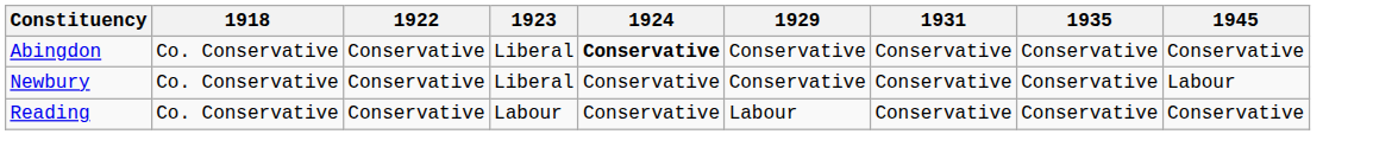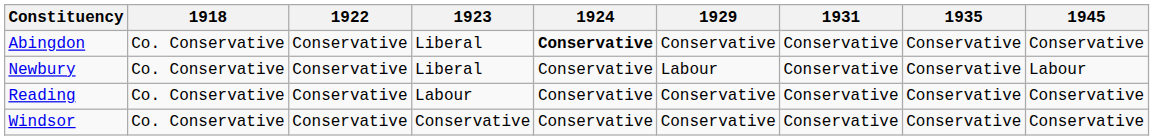Newbury | 1929: Conservative -> Labour
Reading | 1929: Labour -> Conservative
+ row: Windsor | Co. Conservative | Conservative | Conservative | Conservative | Conservative | Conservative | Conservative | Conservative
